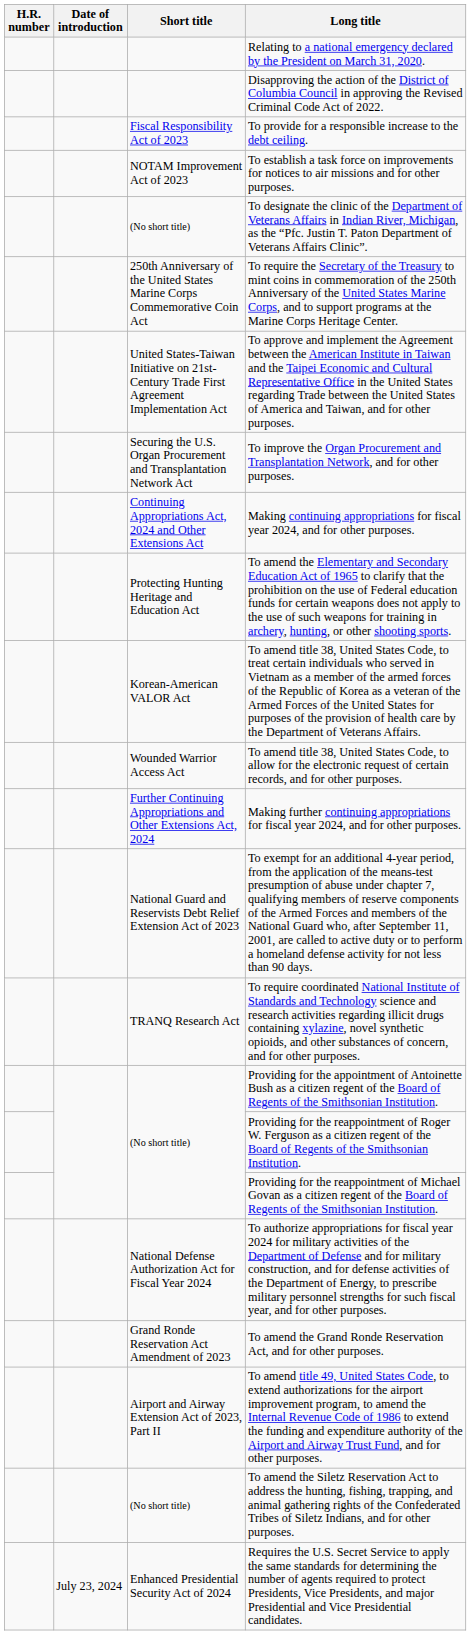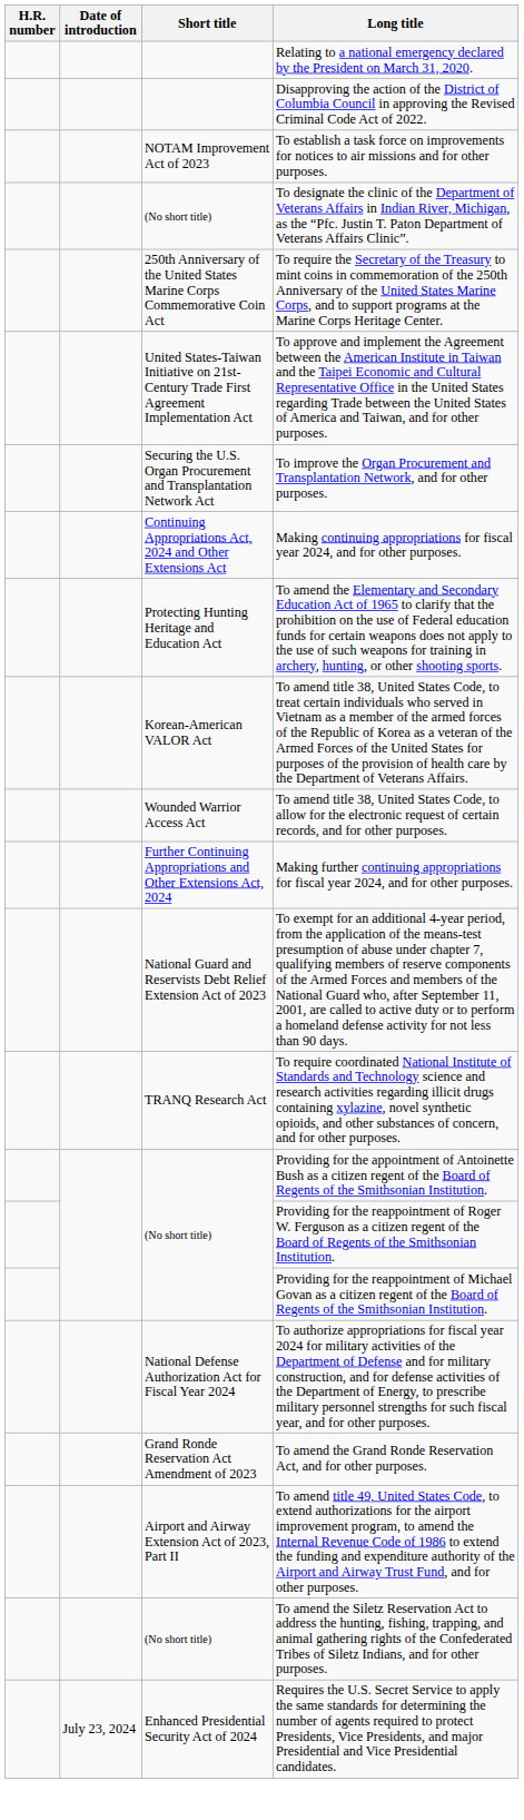- row: Fiscal Responsibility Act of 2023 | To provide for a responsible increase to the debt ceiling.
